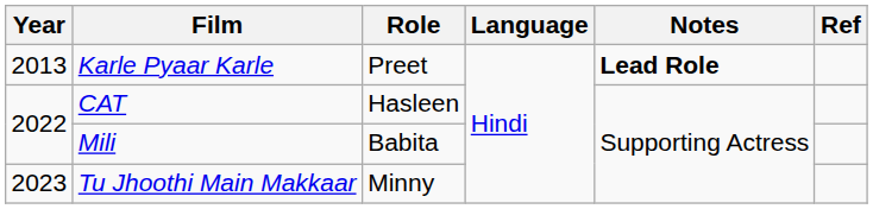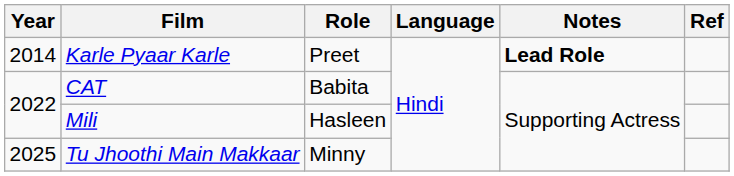Karle Pyaar Karle | Year: 2013 -> 2014
CAT | Role: Hasleen -> Babita
Mili | Role: Babita -> Hasleen
Tu Jhoothi Main Makkaar | Year: 2023 -> 2025
